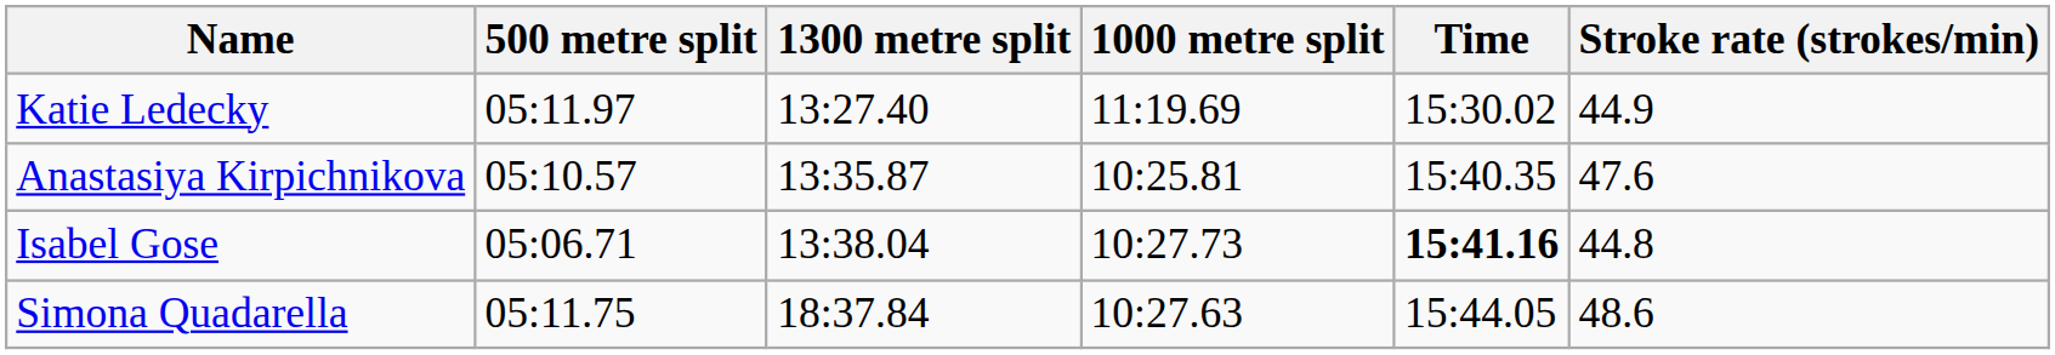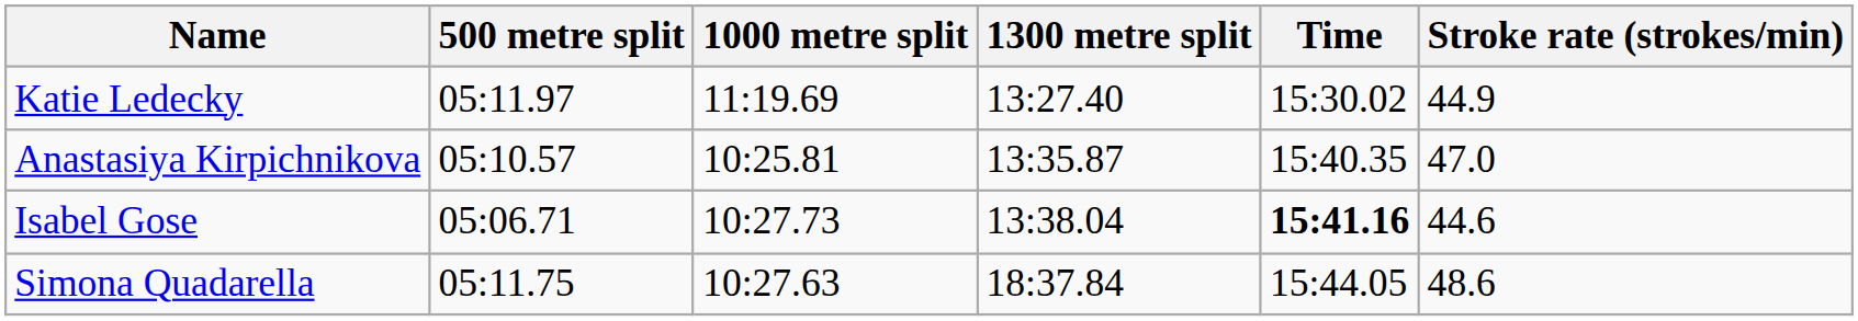columns swapped: 1000 metre split <-> 1300 metre split
Anastasiya Kirpichnikova | Stroke rate (strokes/min): 47.6 -> 47.0
Isabel Gose | Stroke rate (strokes/min): 44.8 -> 44.6
